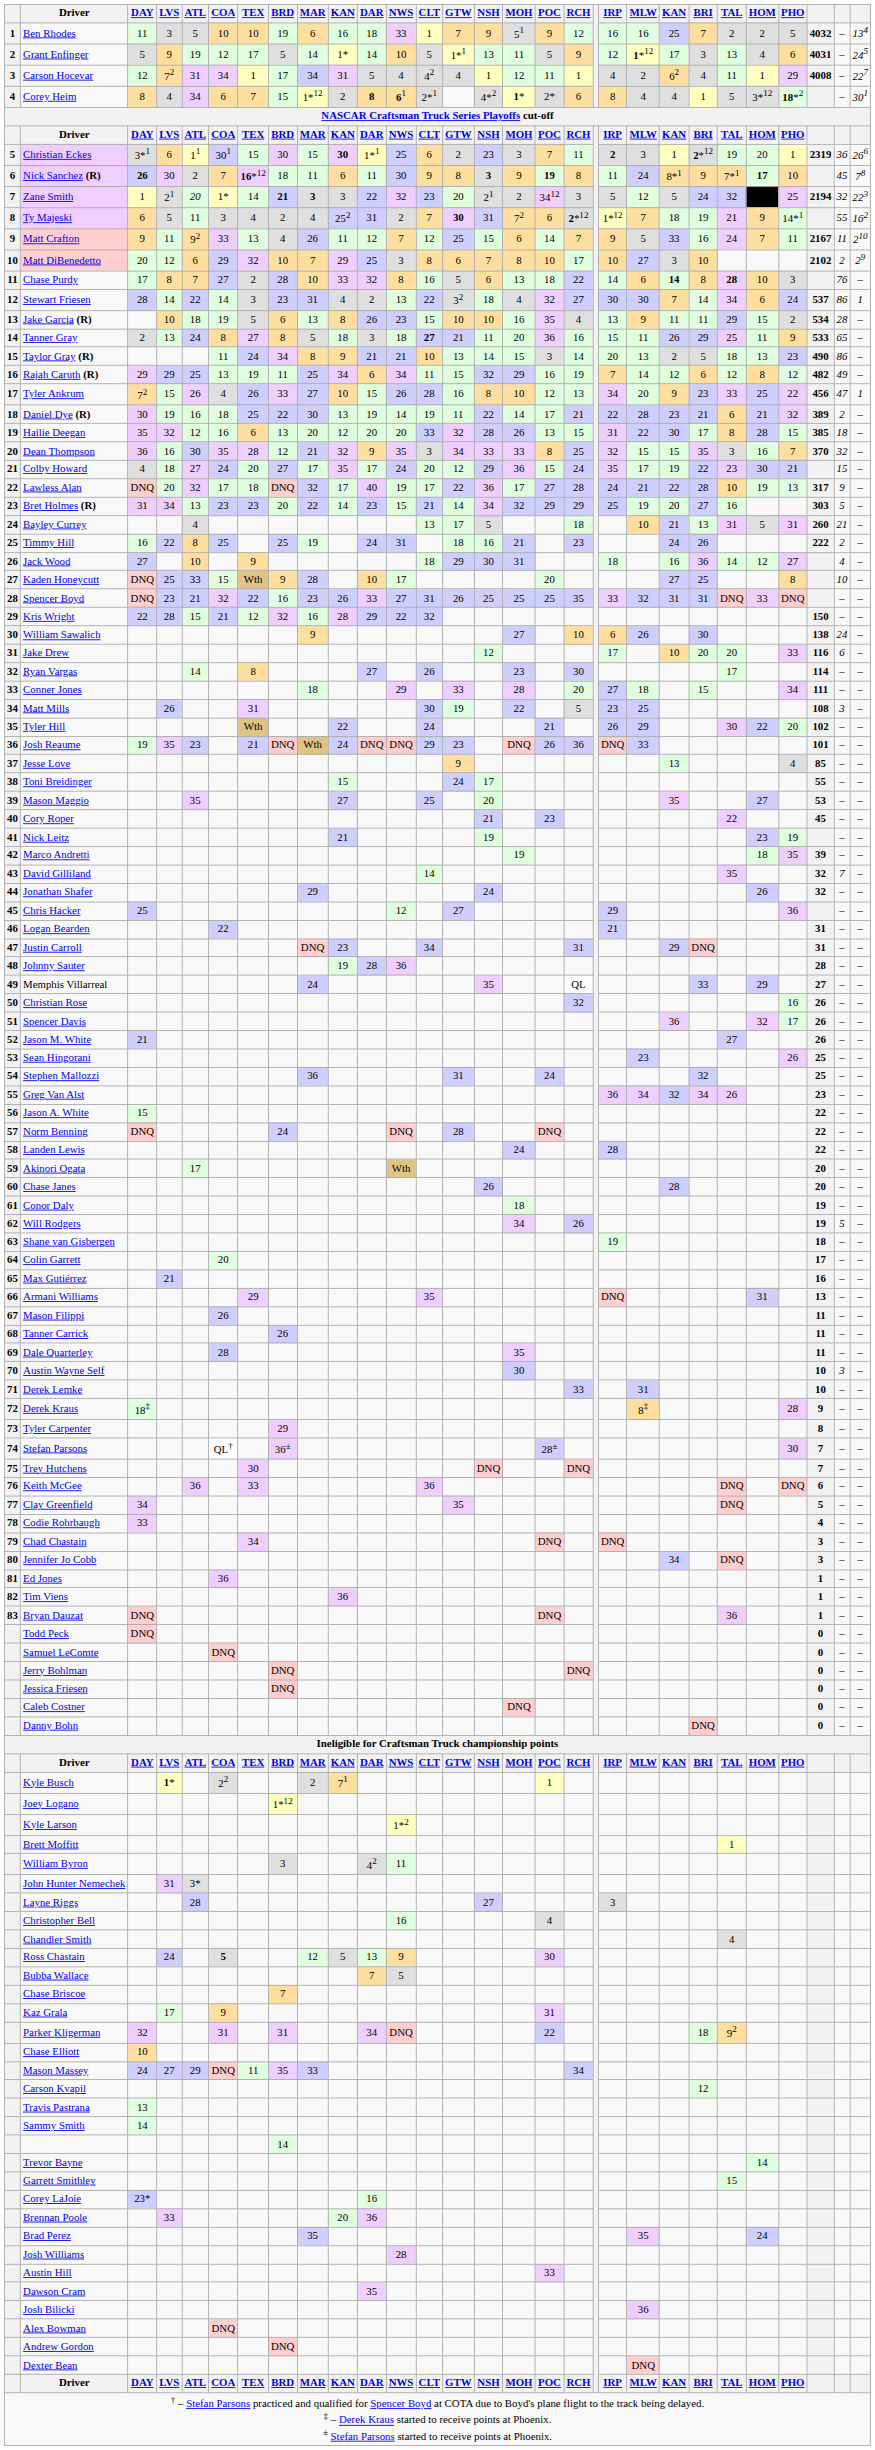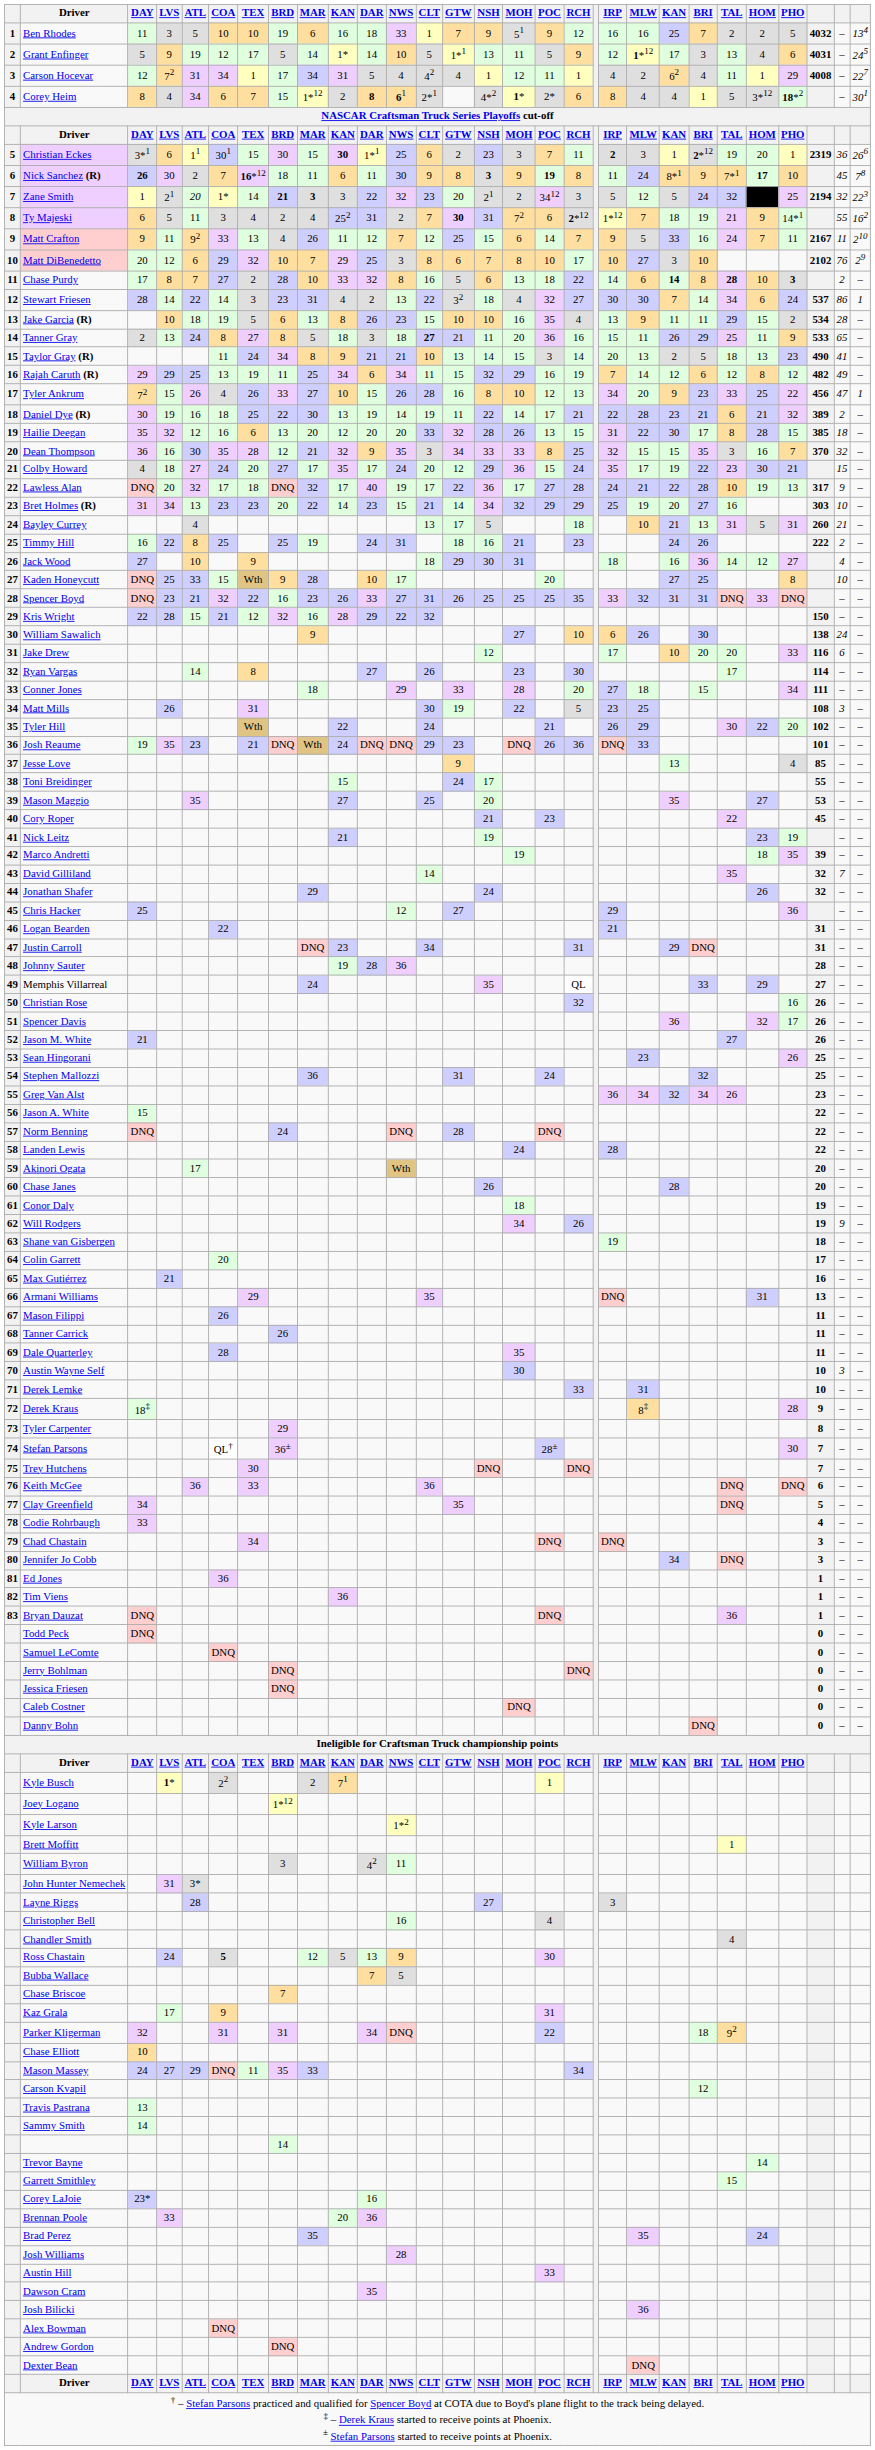Matt DiBenedetto | column 28: 2 -> 76
Chase Purdy | PHO: normal -> bold
Chase Purdy | column 28: 76 -> 2
Taylor Gray (R) | column 28: 86 -> 41
Bret Holmes (R) | column 28: 5 -> 10
Will Rodgers | column 28: 5 -> 9
